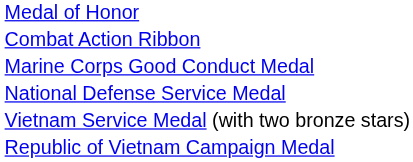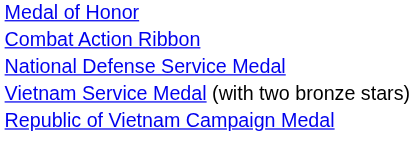- row: Marine Corps Good Conduct Medal
